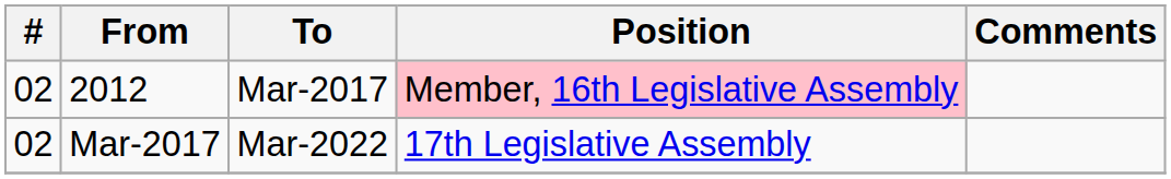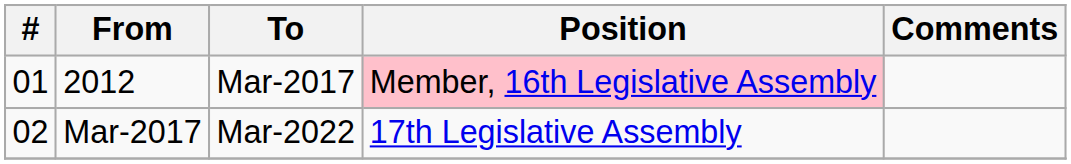2012 | #: 02 -> 01
